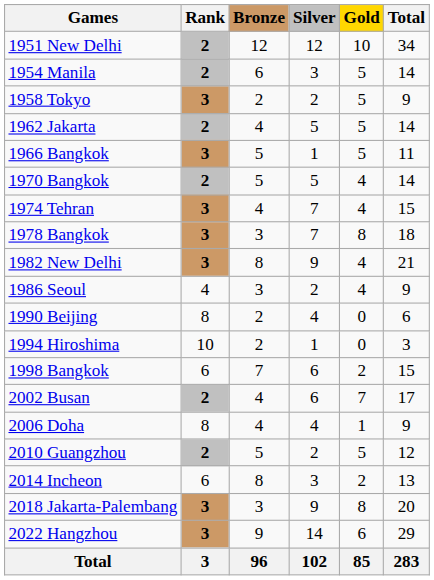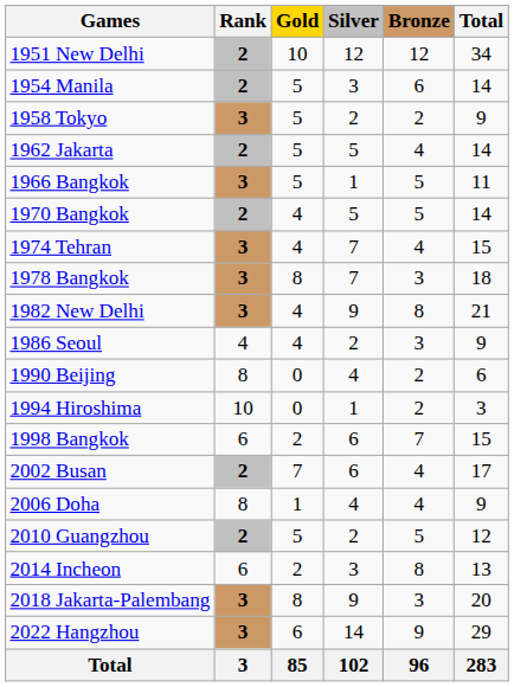columns swapped: Gold <-> Bronze
